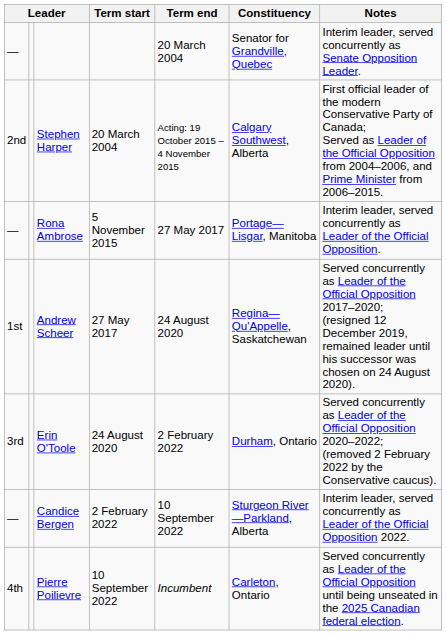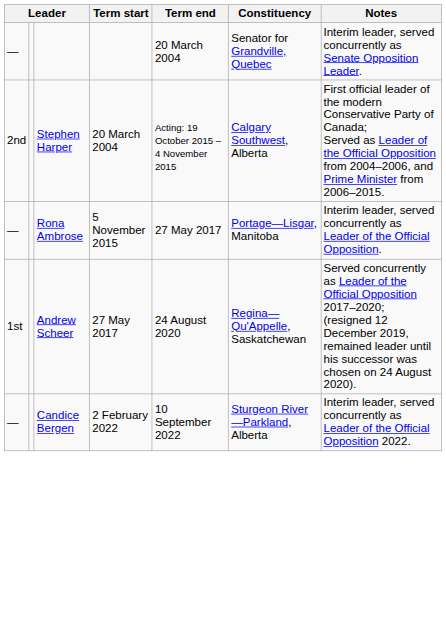- row: 3rd | Erin O'Toole | 24 August 2020 | 2 February 2022 | Durham, Ontario | Served concurrently as Leader of the Official Opposition 2020–2022; (removed 2 February 2022 by the Conservative caucus).
- row: 4th | Pierre Poilievre | 10 September 2022 | Incumbent | Carleton, Ontario | Served concurrently as Leader of the Official Opposition until being unseated in the 2025 Canadian federal election.
